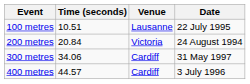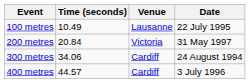100 metres | Time (seconds): 10.51 -> 10.49
200 metres | Date: 24 August 1994 -> 31 May 1997
300 metres | Date: 31 May 1997 -> 24 August 1994
